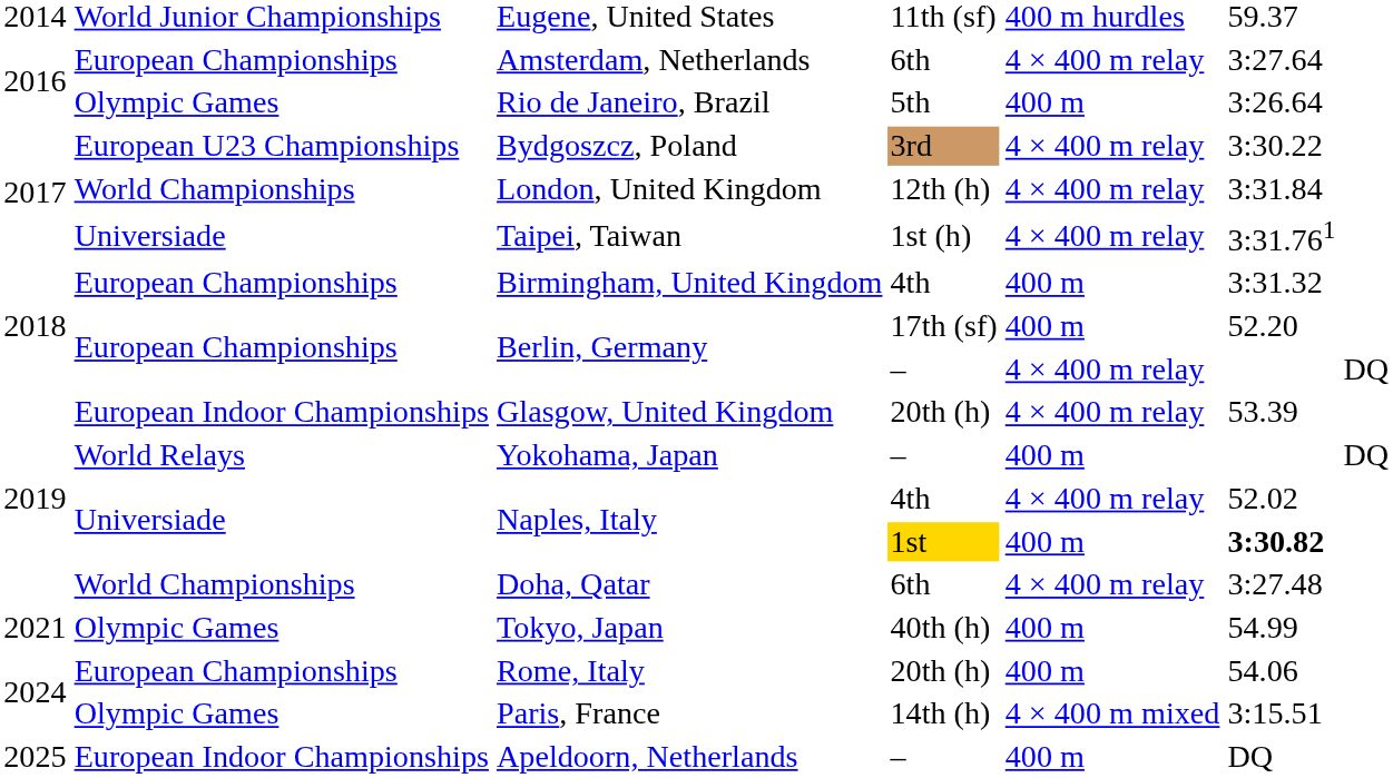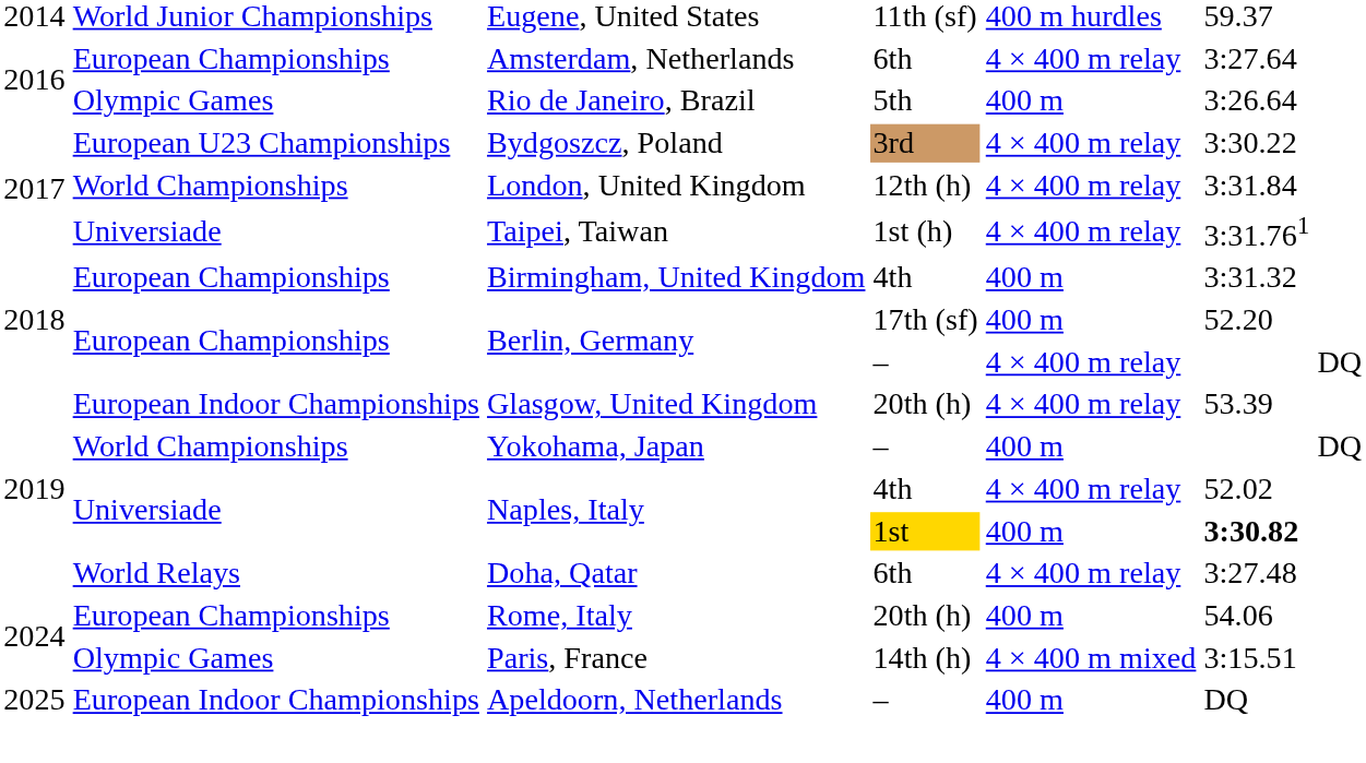Yokohama, Japan | column 2: World Relays -> World Championships
Doha, Qatar | column 2: World Championships -> World Relays
- row: 2021 | Olympic Games | Tokyo, Japan | 40th (h) | 400 m | 54.99
